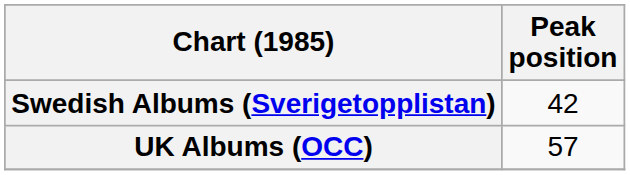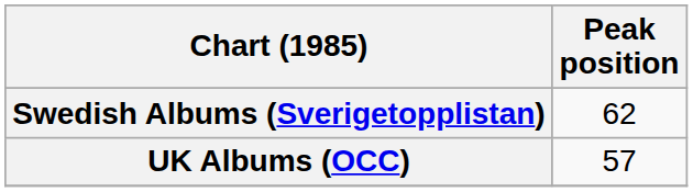Swedish Albums (Sverigetopplistan) | Peak position: 42 -> 62
